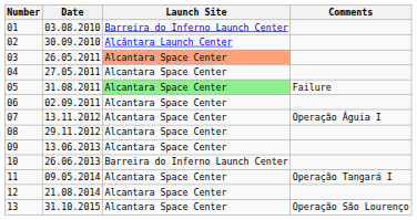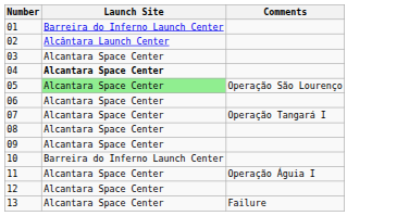- column: Date | 03.08.2010 | 30.09.2010 | 26.05.2011 | 27.05.2011 | 31.08.2011 | 02.09.2011 | 13.11.2012 | 29.11.2012 | 13.06.2013 | 26.06.2013 | 09.05.2014 | 21.08.2014 | 31.10.2015
03 | Launch Site: lightsalmon background -> no background
04 | Launch Site: normal -> bold
05 | Comments: Failure -> Operação São Lourenço
07 | Comments: Operação Águia I -> Operação Tangará I
11 | Comments: Operação Tangará I -> Operação Águia I
13 | Comments: Operação São Lourenço -> Failure
